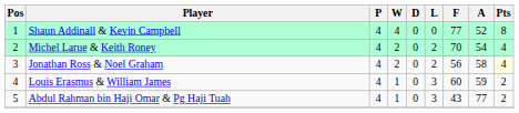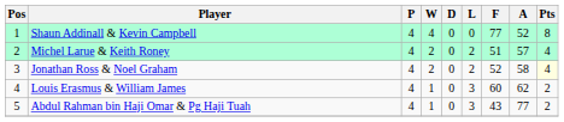Michel Larue & Keith Roney | F: 70 -> 51
Michel Larue & Keith Roney | A: 54 -> 57
Jonathan Ross & Noel Graham | F: 56 -> 52
Louis Erasmus & William James | A: 59 -> 62
